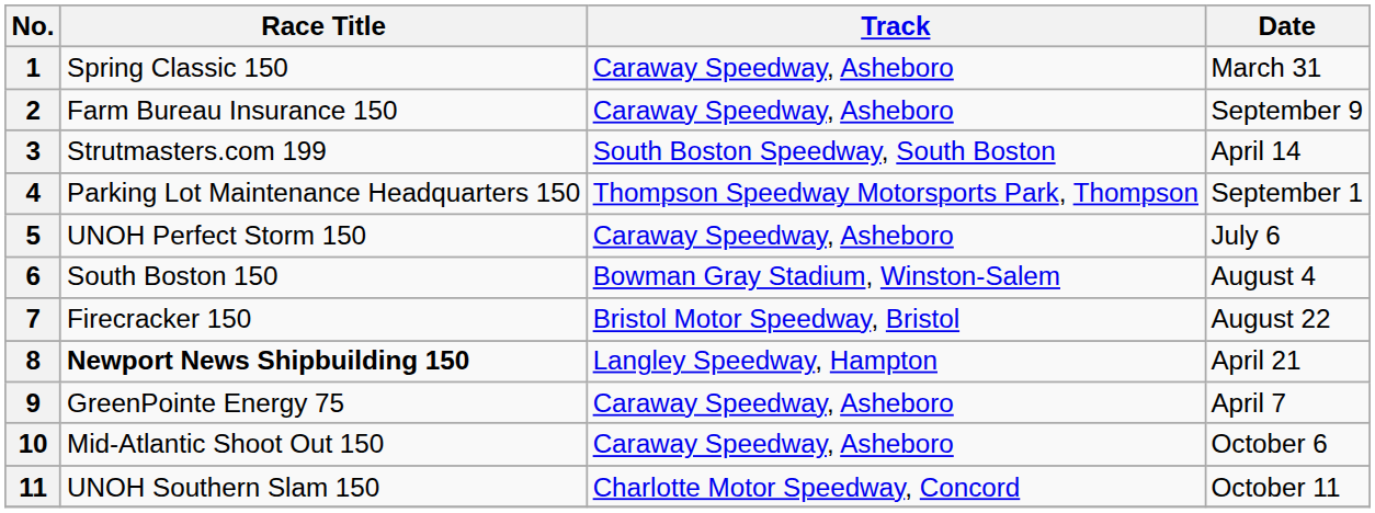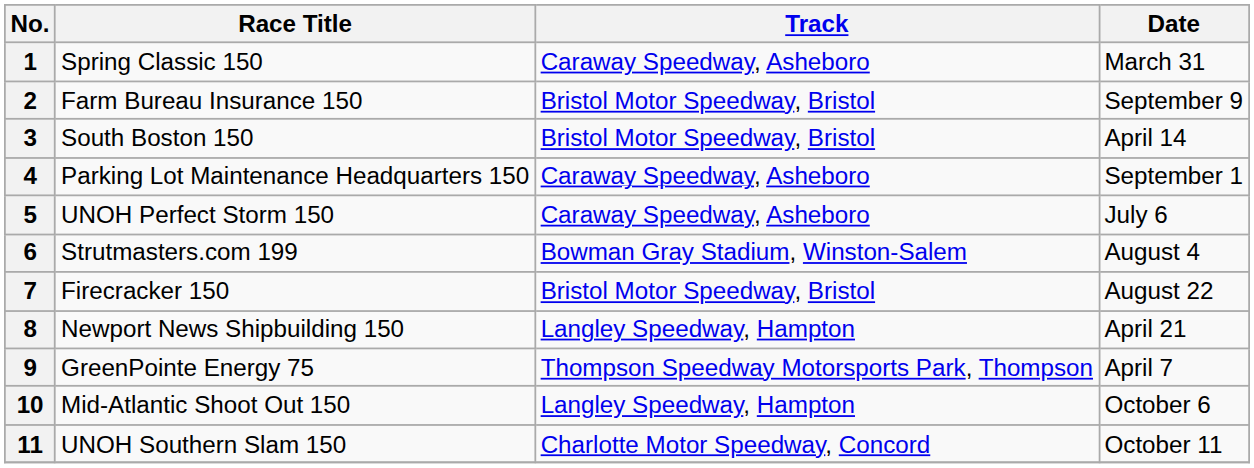2 | Track: Caraway Speedway, Asheboro -> Bristol Motor Speedway, Bristol
3 | Race Title: Strutmasters.com 199 -> South Boston 150
3 | Track: South Boston Speedway, South Boston -> Bristol Motor Speedway, Bristol
4 | Track: Thompson Speedway Motorsports Park, Thompson -> Caraway Speedway, Asheboro
6 | Race Title: South Boston 150 -> Strutmasters.com 199
8 | Race Title: bold -> normal
9 | Track: Caraway Speedway, Asheboro -> Thompson Speedway Motorsports Park, Thompson
10 | Track: Caraway Speedway, Asheboro -> Langley Speedway, Hampton
